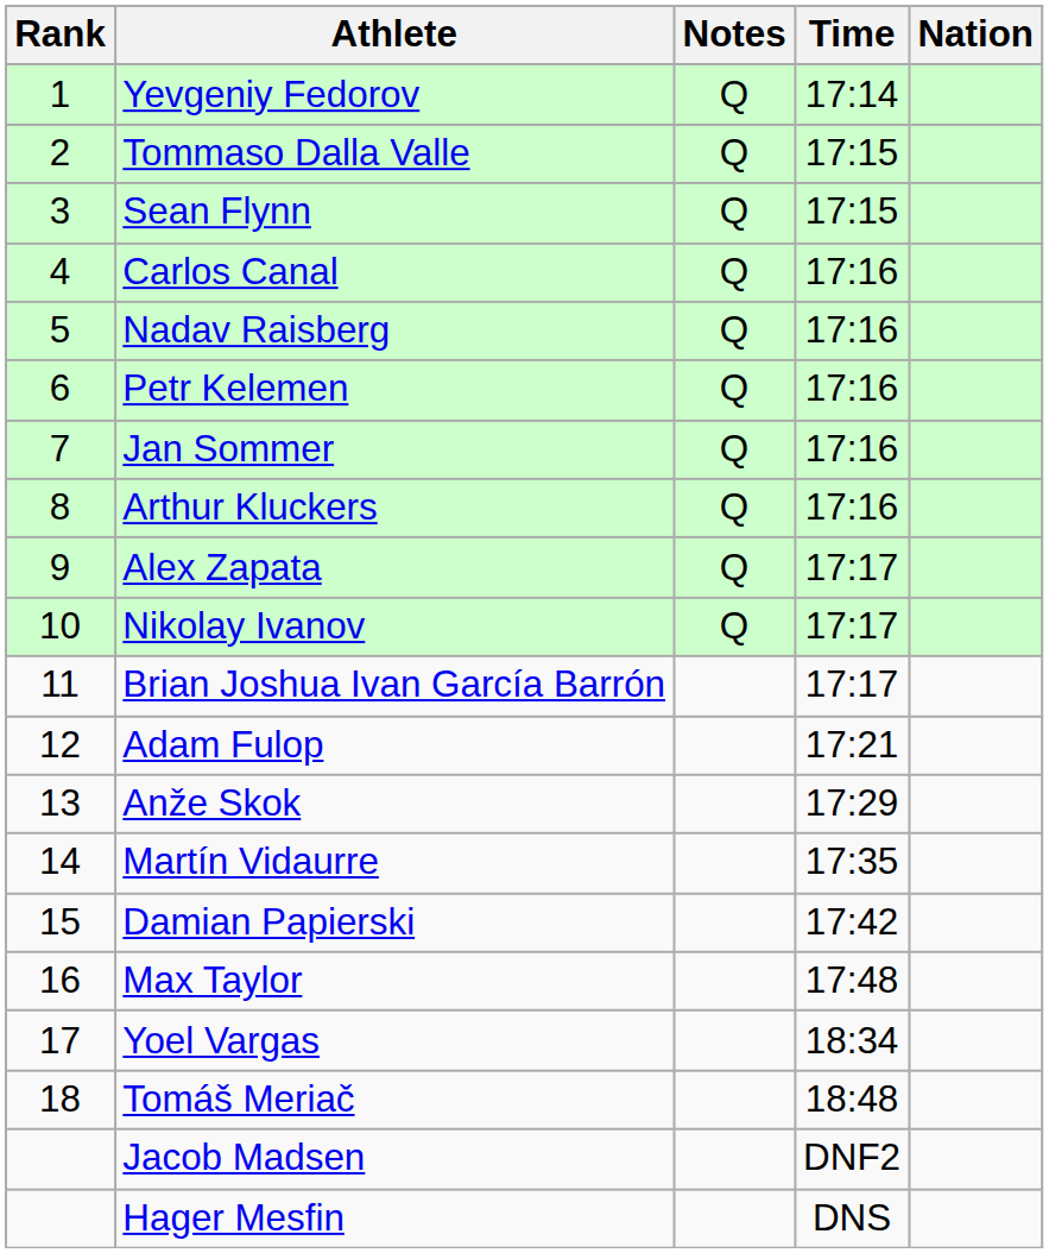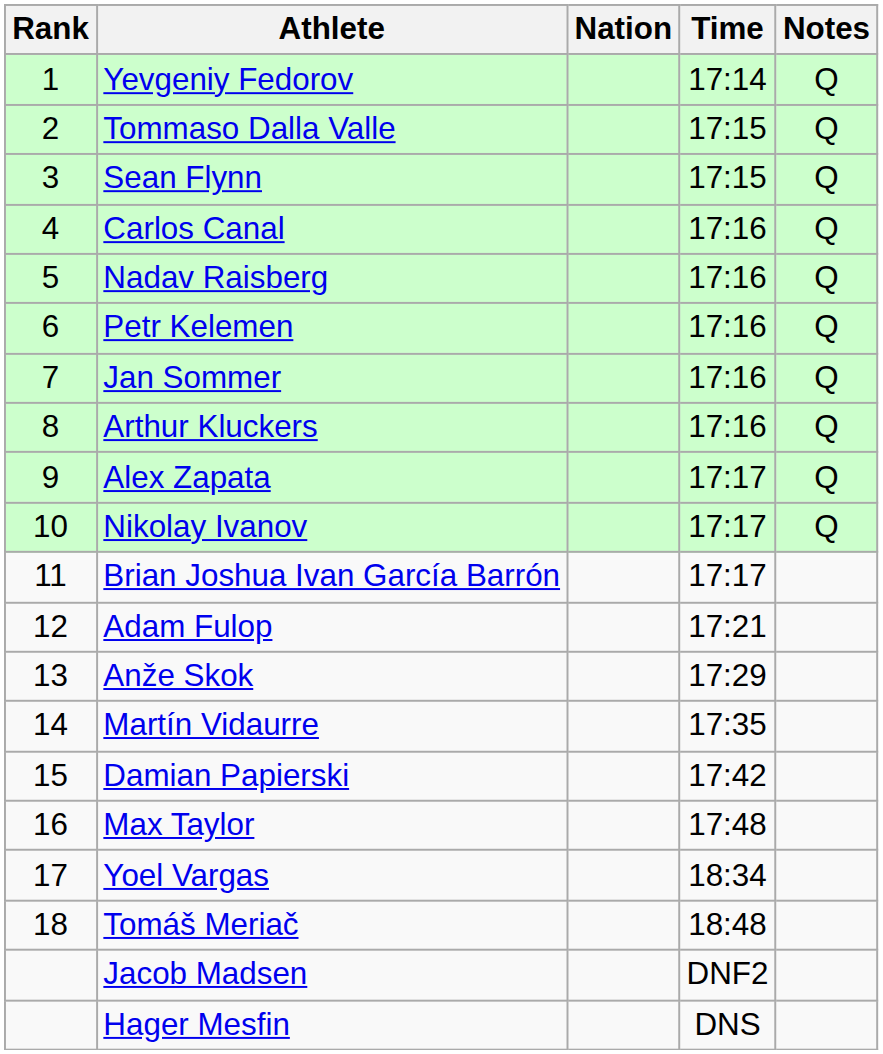columns swapped: Nation <-> Notes
